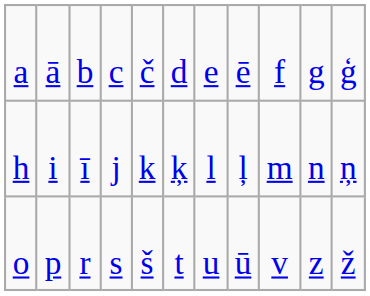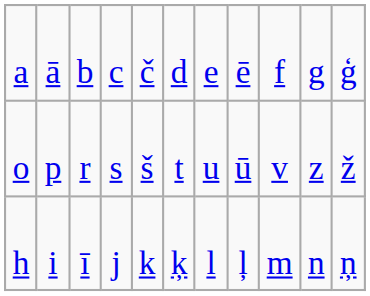rows swapped: h <-> o
